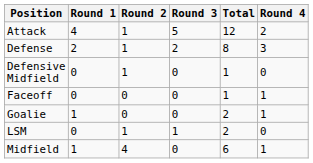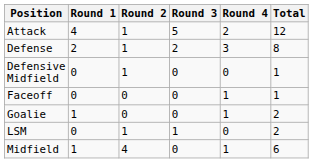columns swapped: Round 4 <-> Total
